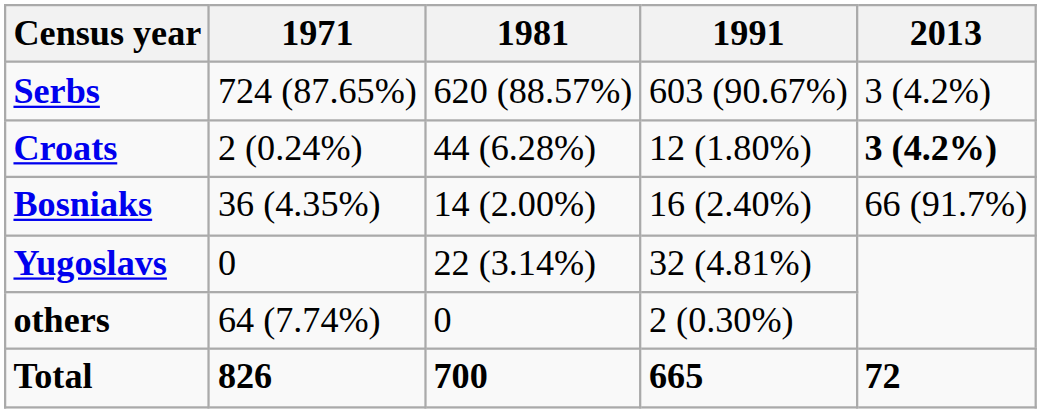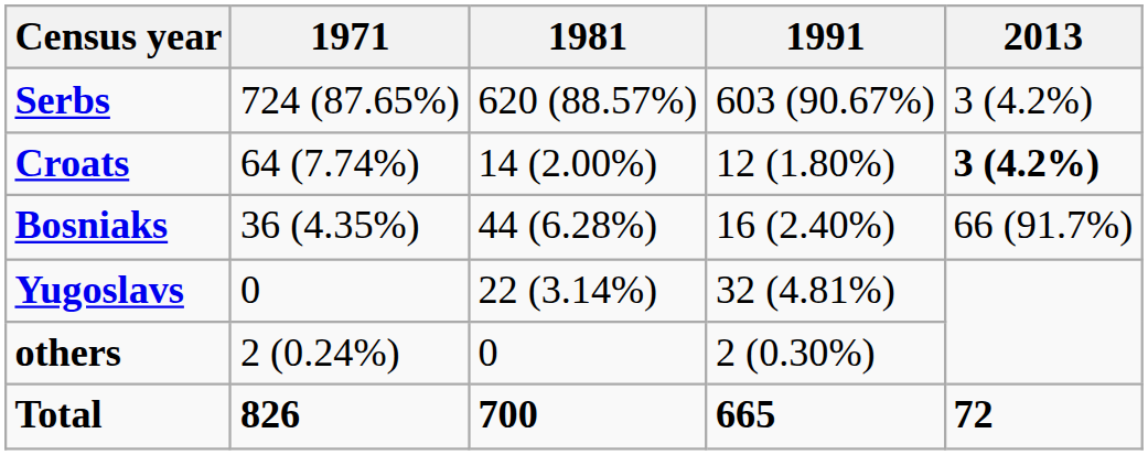Croats | 1971: 2 (0.24%) -> 64 (7.74%)
Croats | 1981: 44 (6.28%) -> 14 (2.00%)
Bosniaks | 1981: 14 (2.00%) -> 44 (6.28%)
others | 1971: 64 (7.74%) -> 2 (0.24%)
